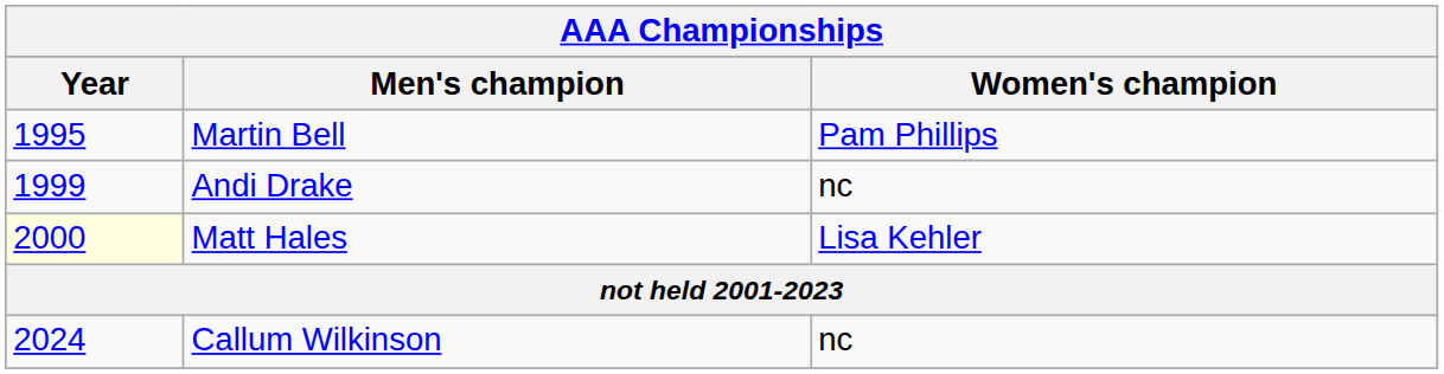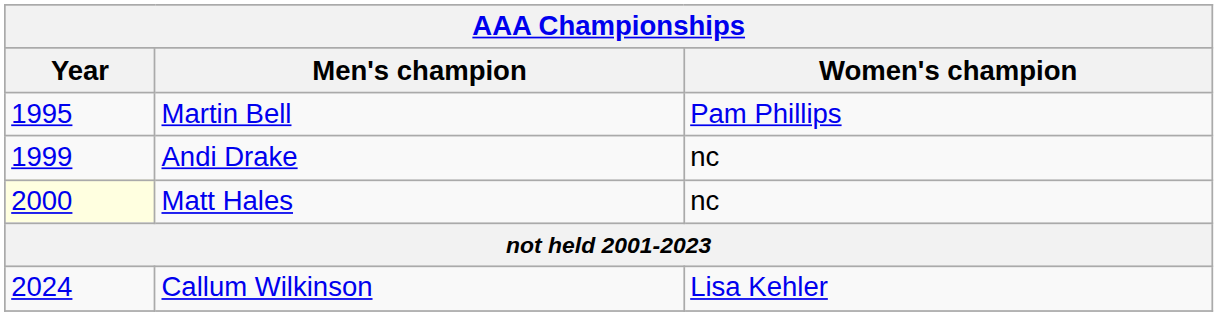Matt Hales | Women's champion: Lisa Kehler -> nc
Callum Wilkinson | Women's champion: nc -> Lisa Kehler
